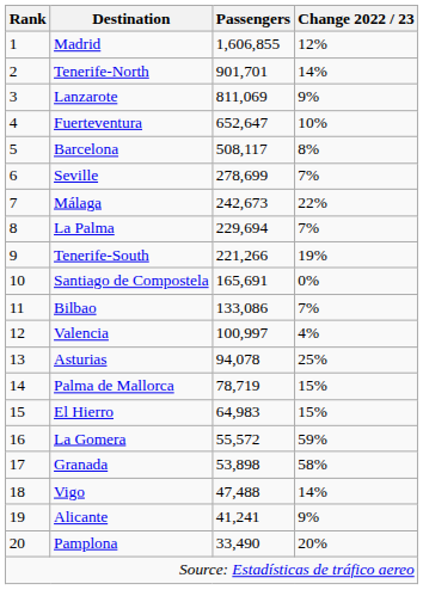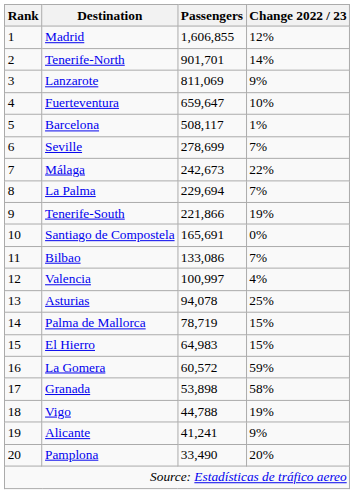Fuerteventura | Passengers: 652,647 -> 659,647
Barcelona | Change 2022 / 23: 8% -> 1%
Tenerife-South | Passengers: 221,266 -> 221,866
La Gomera | Passengers: 55,572 -> 60,572
Vigo | Passengers: 47,488 -> 44,788
Vigo | Change 2022 / 23: 14% -> 19%
